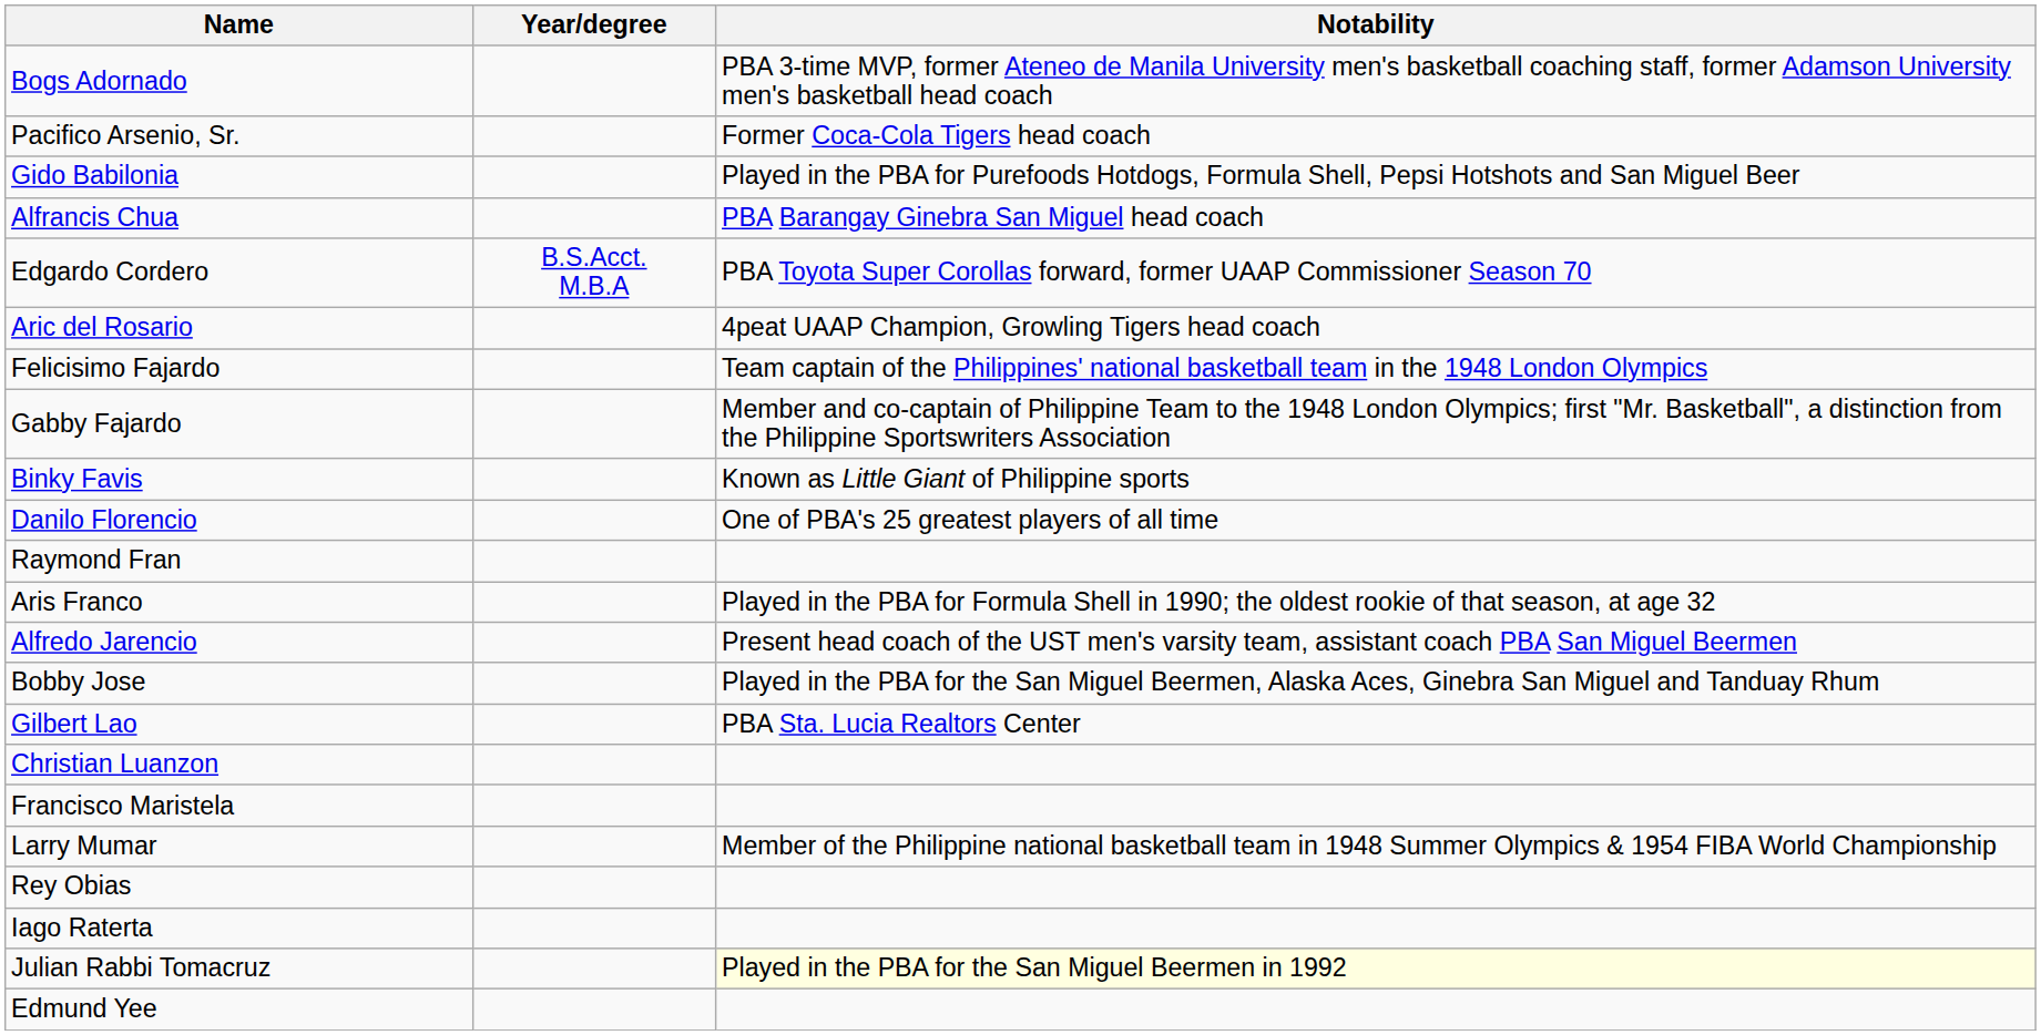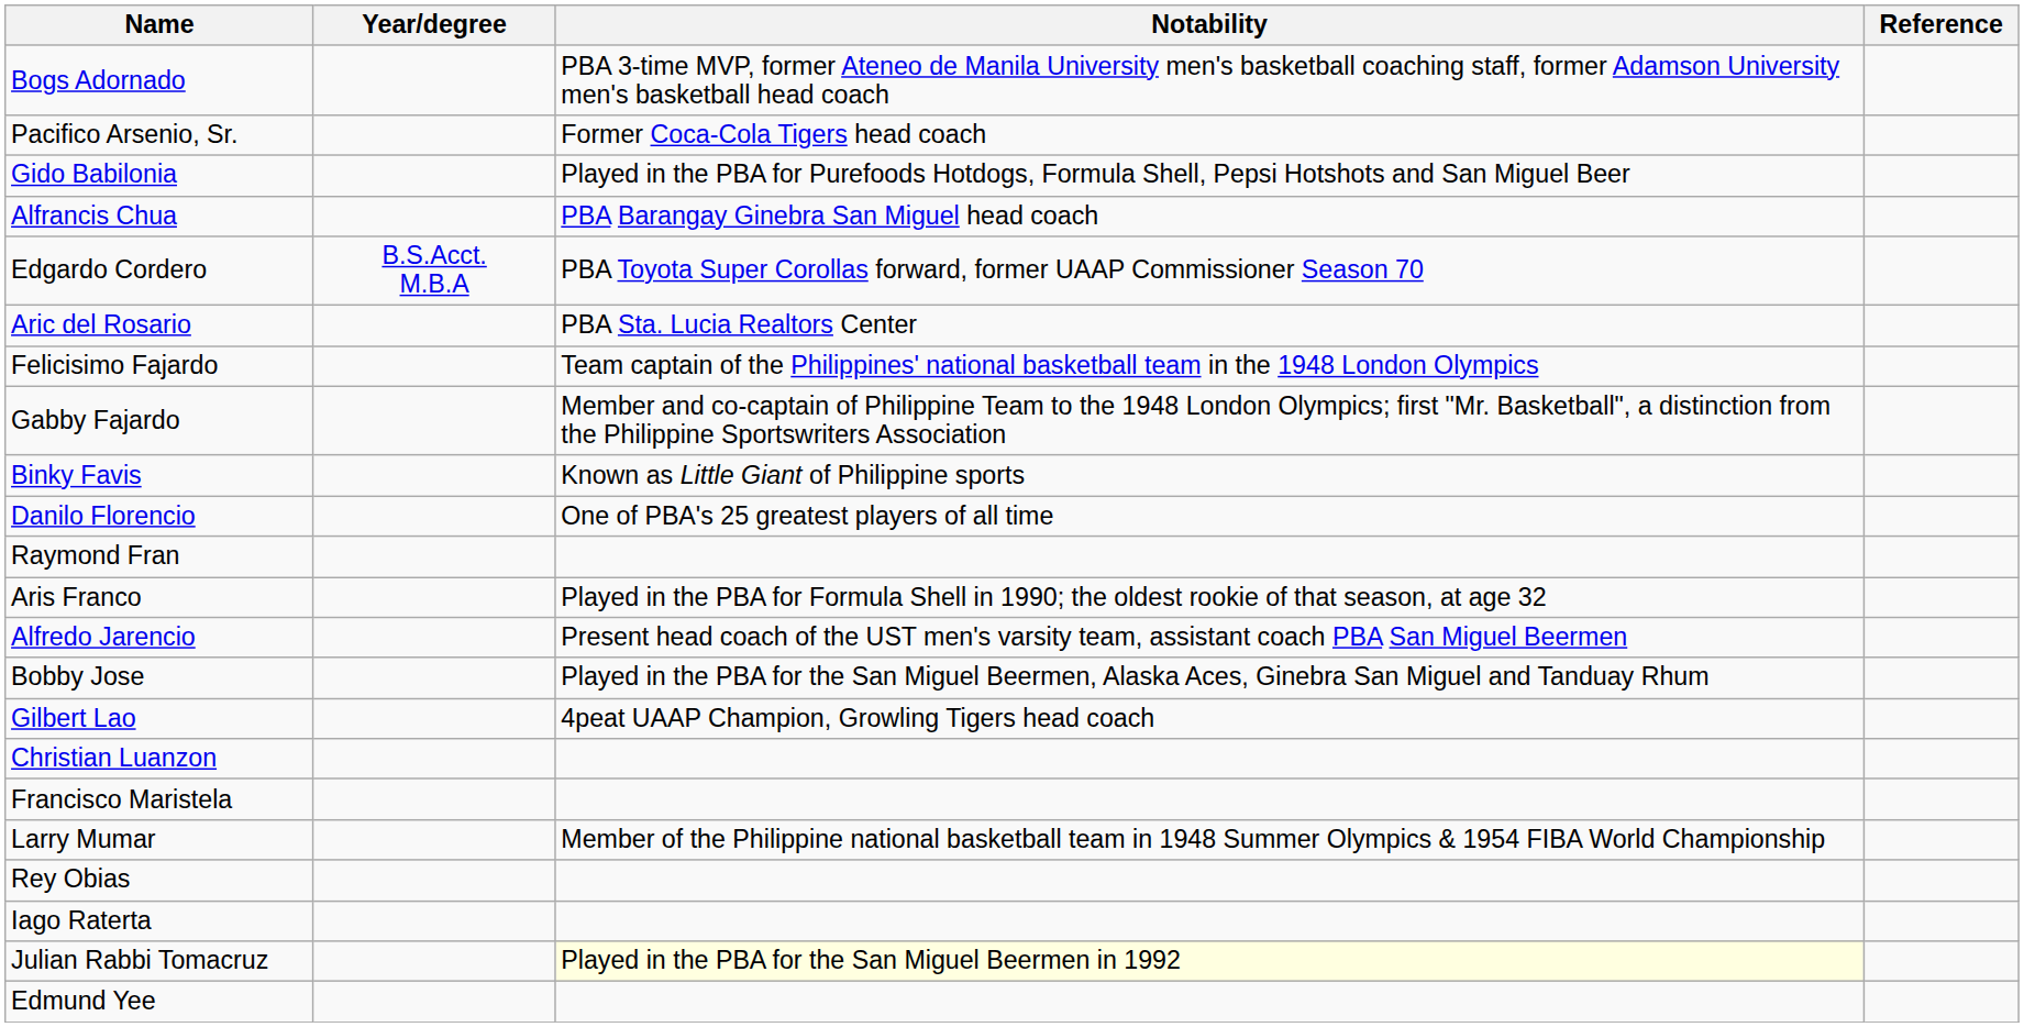+ column: Reference
Aric del Rosario | Notability: 4peat UAAP Champion, Growling Tigers head coach -> PBA Sta. Lucia Realtors Center
Gilbert Lao | Notability: PBA Sta. Lucia Realtors Center -> 4peat UAAP Champion, Growling Tigers head coach
